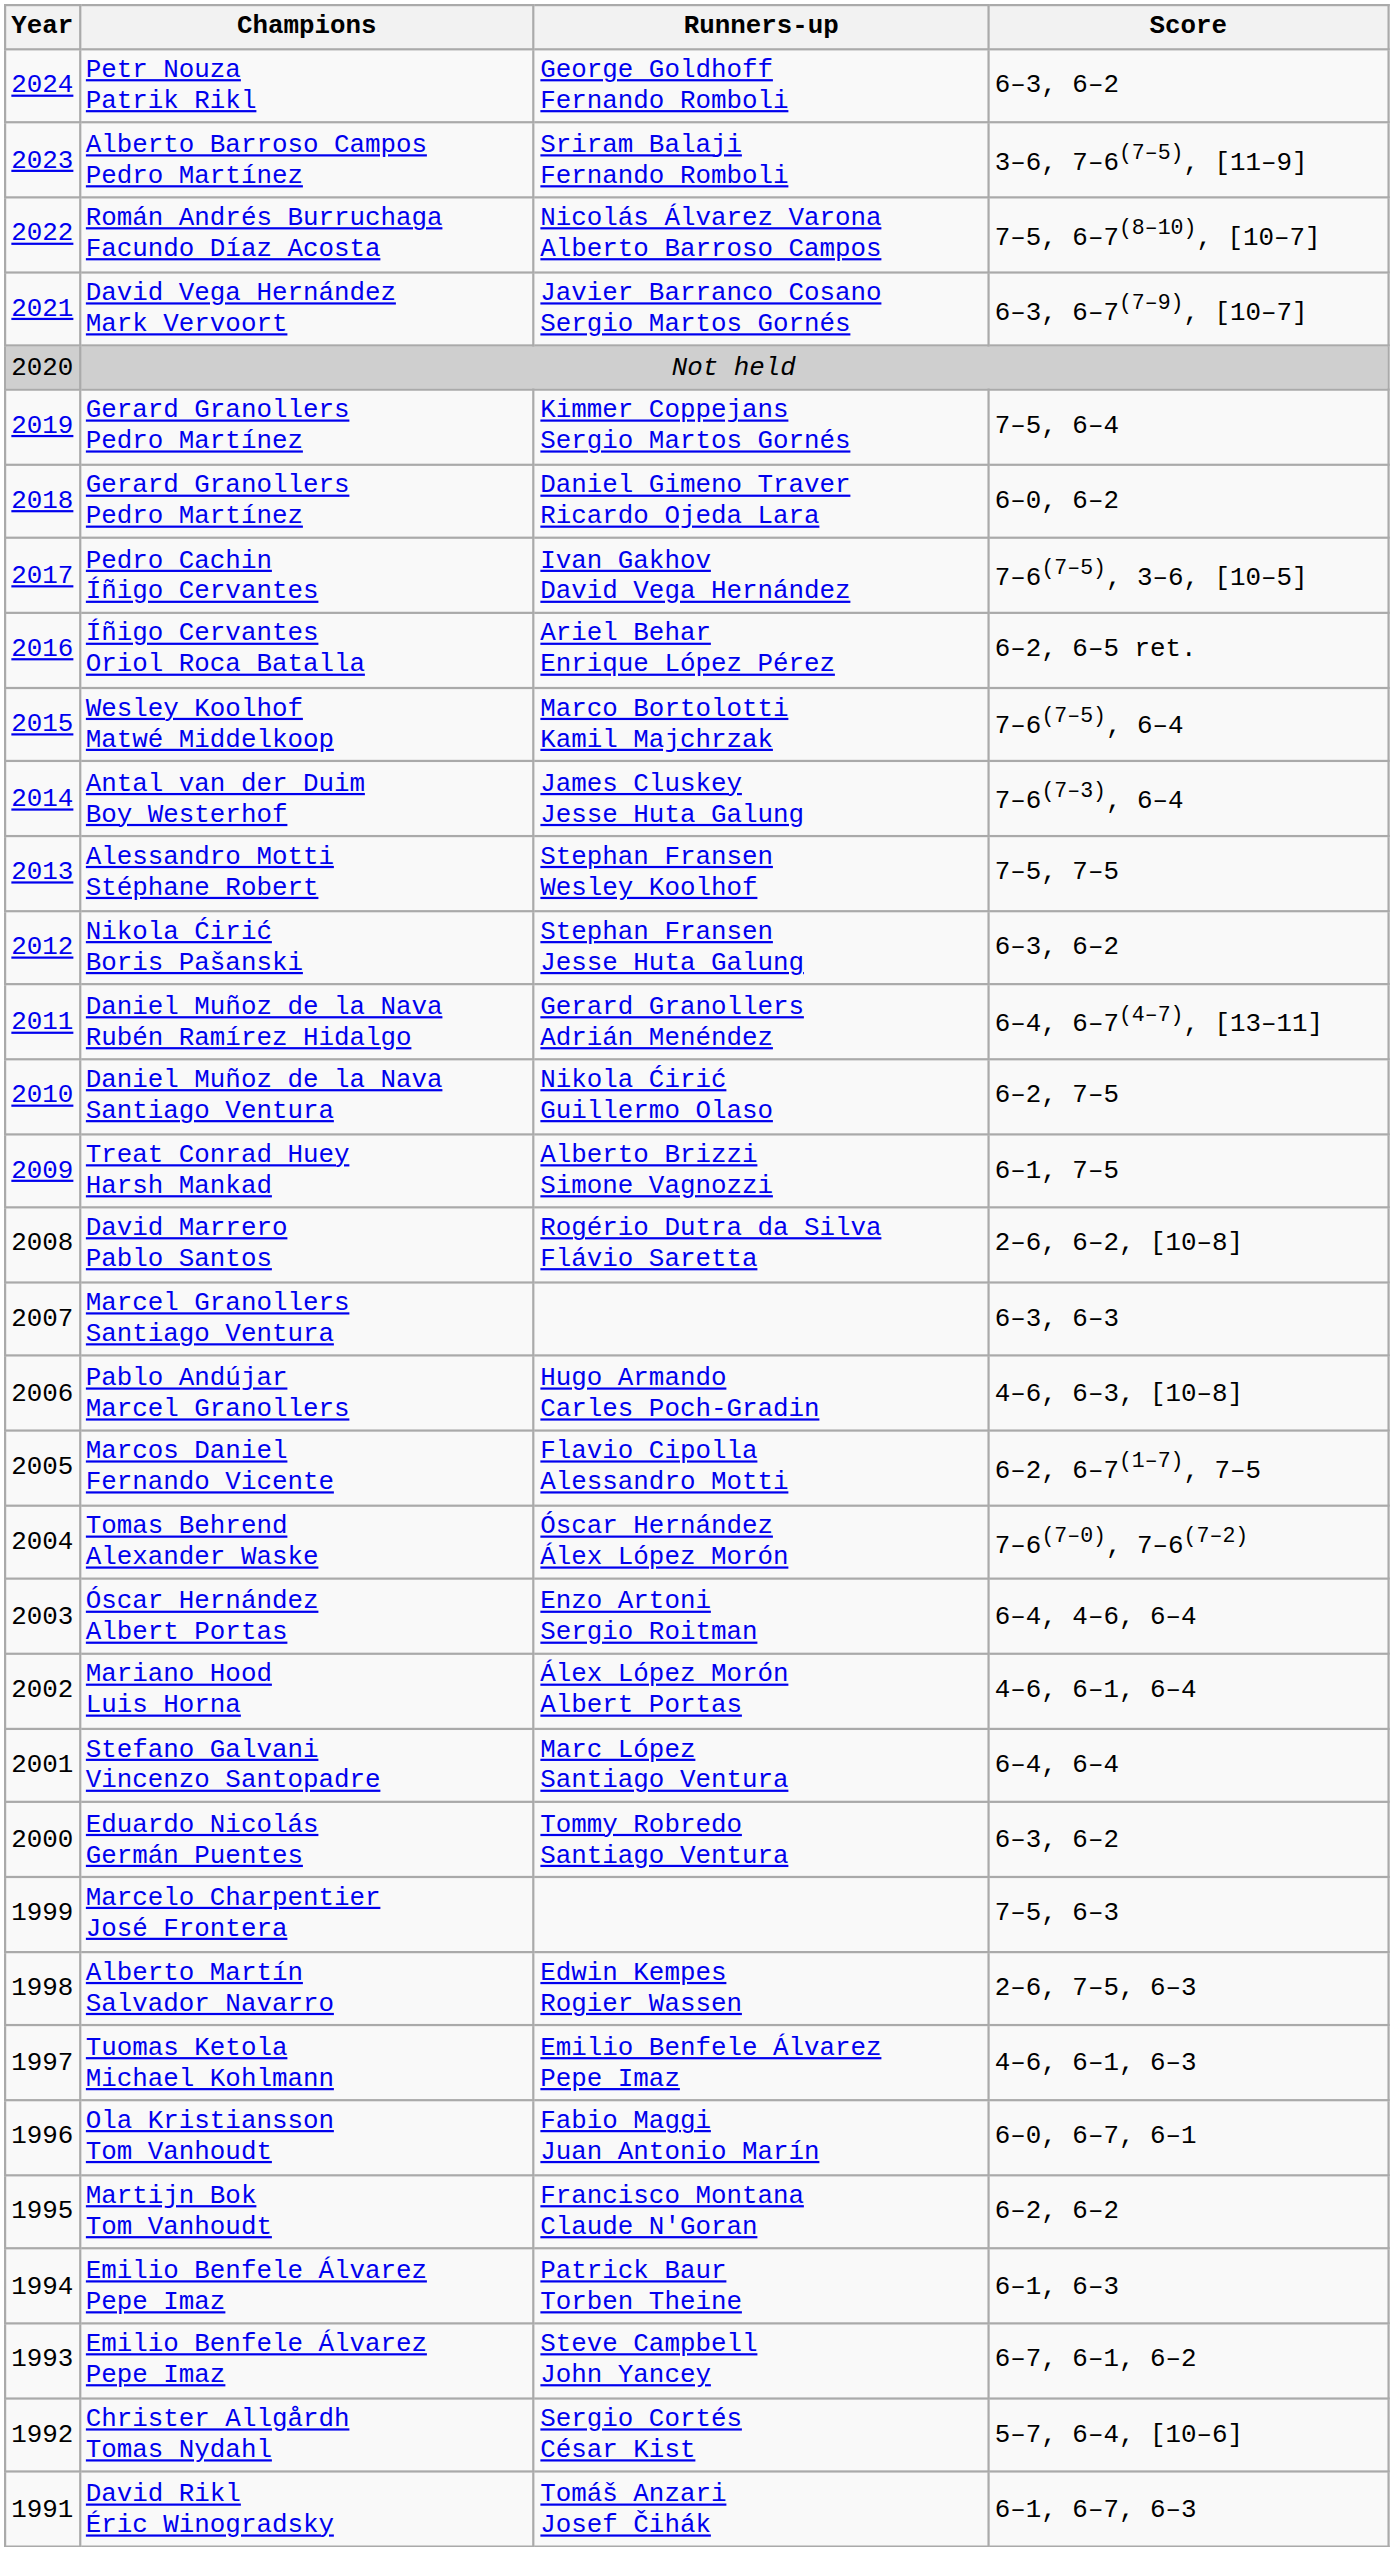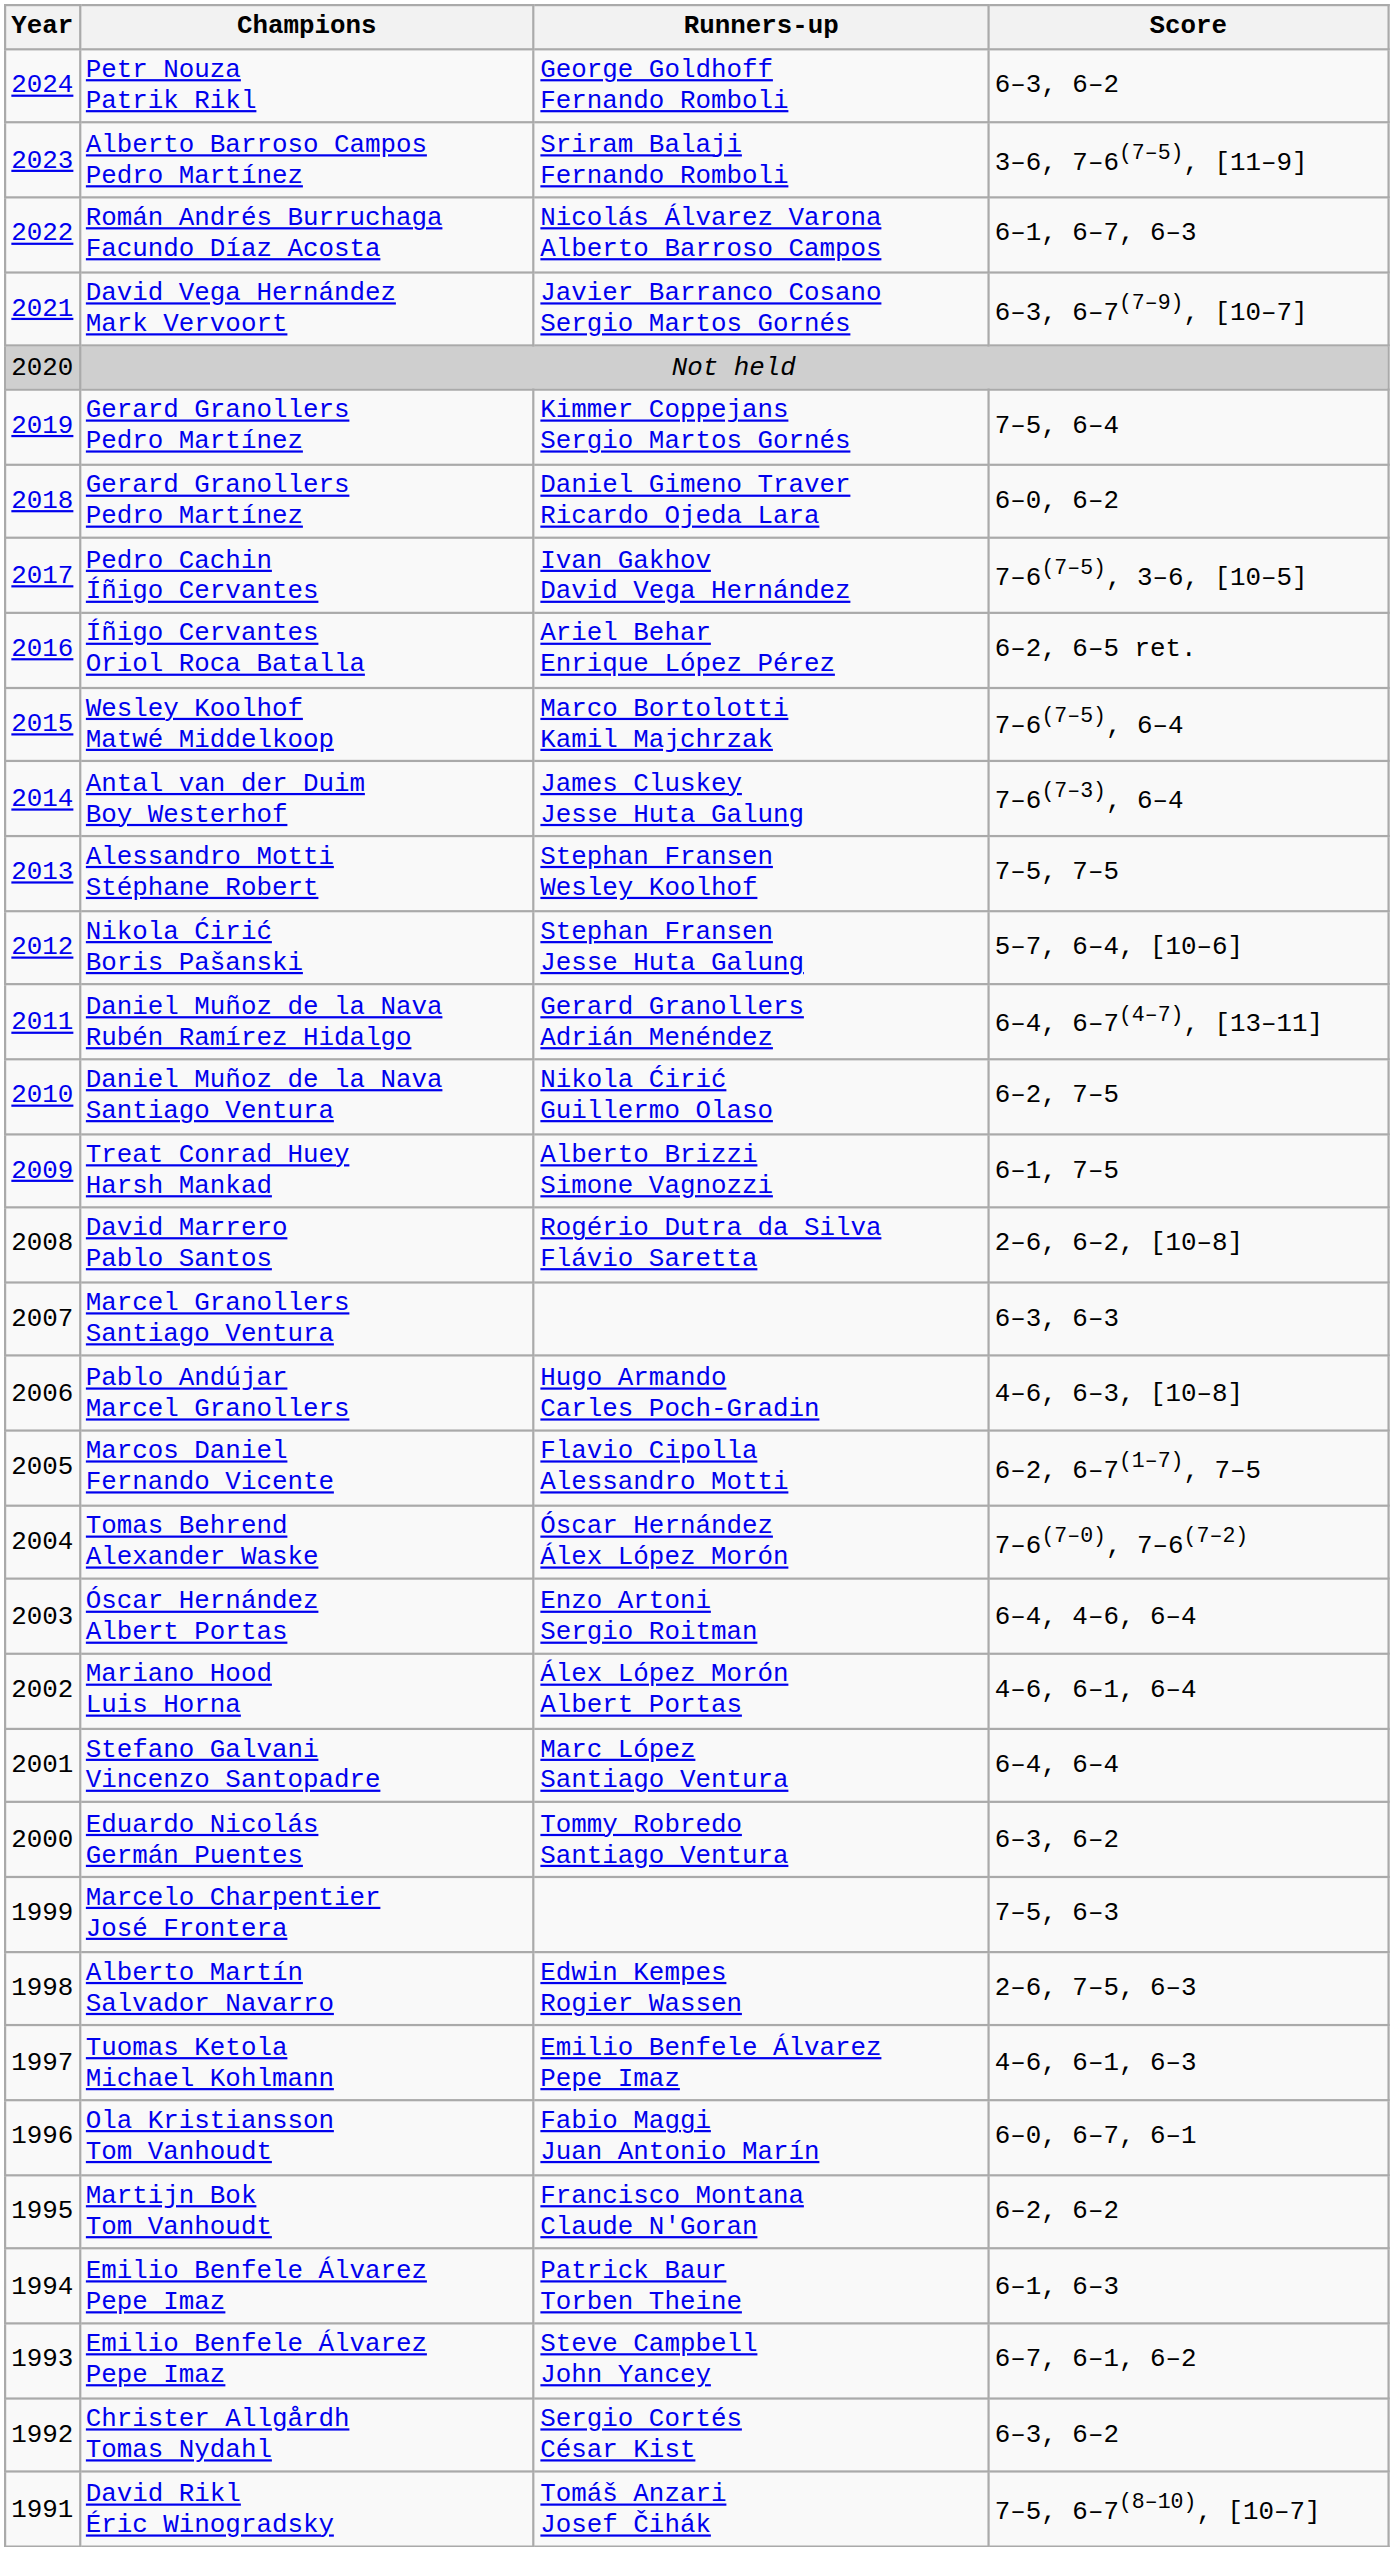Nicolás Álvarez Varona Alberto Barroso Campos | Score: 7–5, 6–7(8–10), [10–7] -> 6–1, 6–7, 6–3
Stephan Fransen Jesse Huta Galung | Score: 6–3, 6–2 -> 5–7, 6–4, [10–6]
Sergio Cortés César Kist | Score: 5–7, 6–4, [10–6] -> 6–3, 6–2
Tomáš Anzari Josef Čihák | Score: 6–1, 6–7, 6–3 -> 7–5, 6–7(8–10), [10–7]
